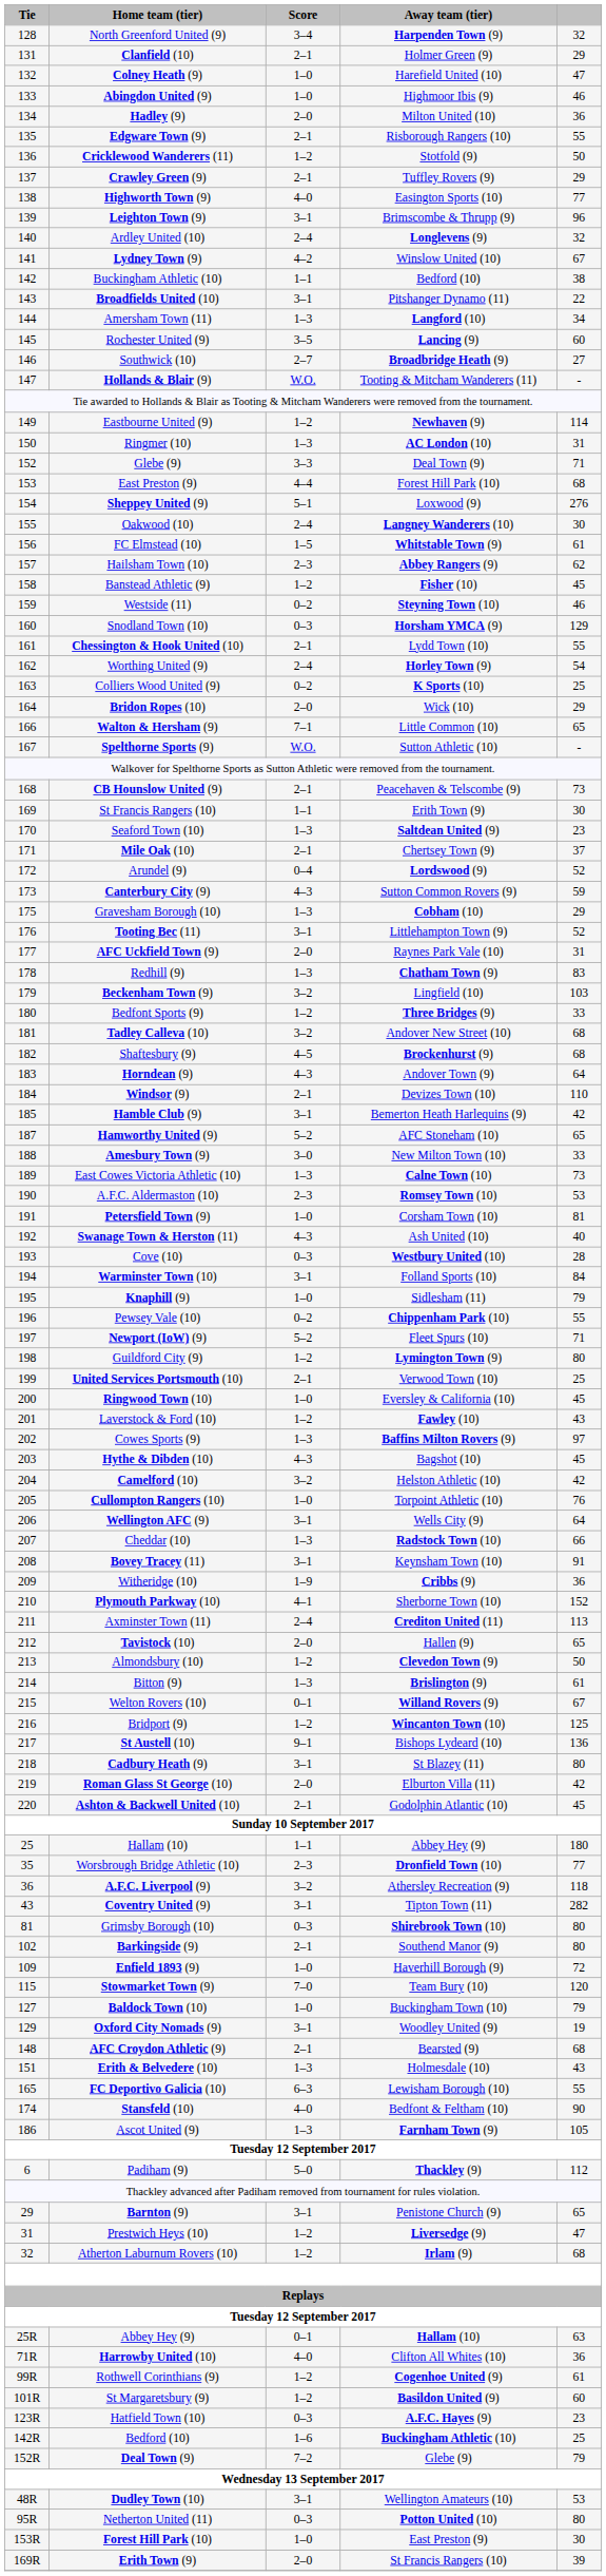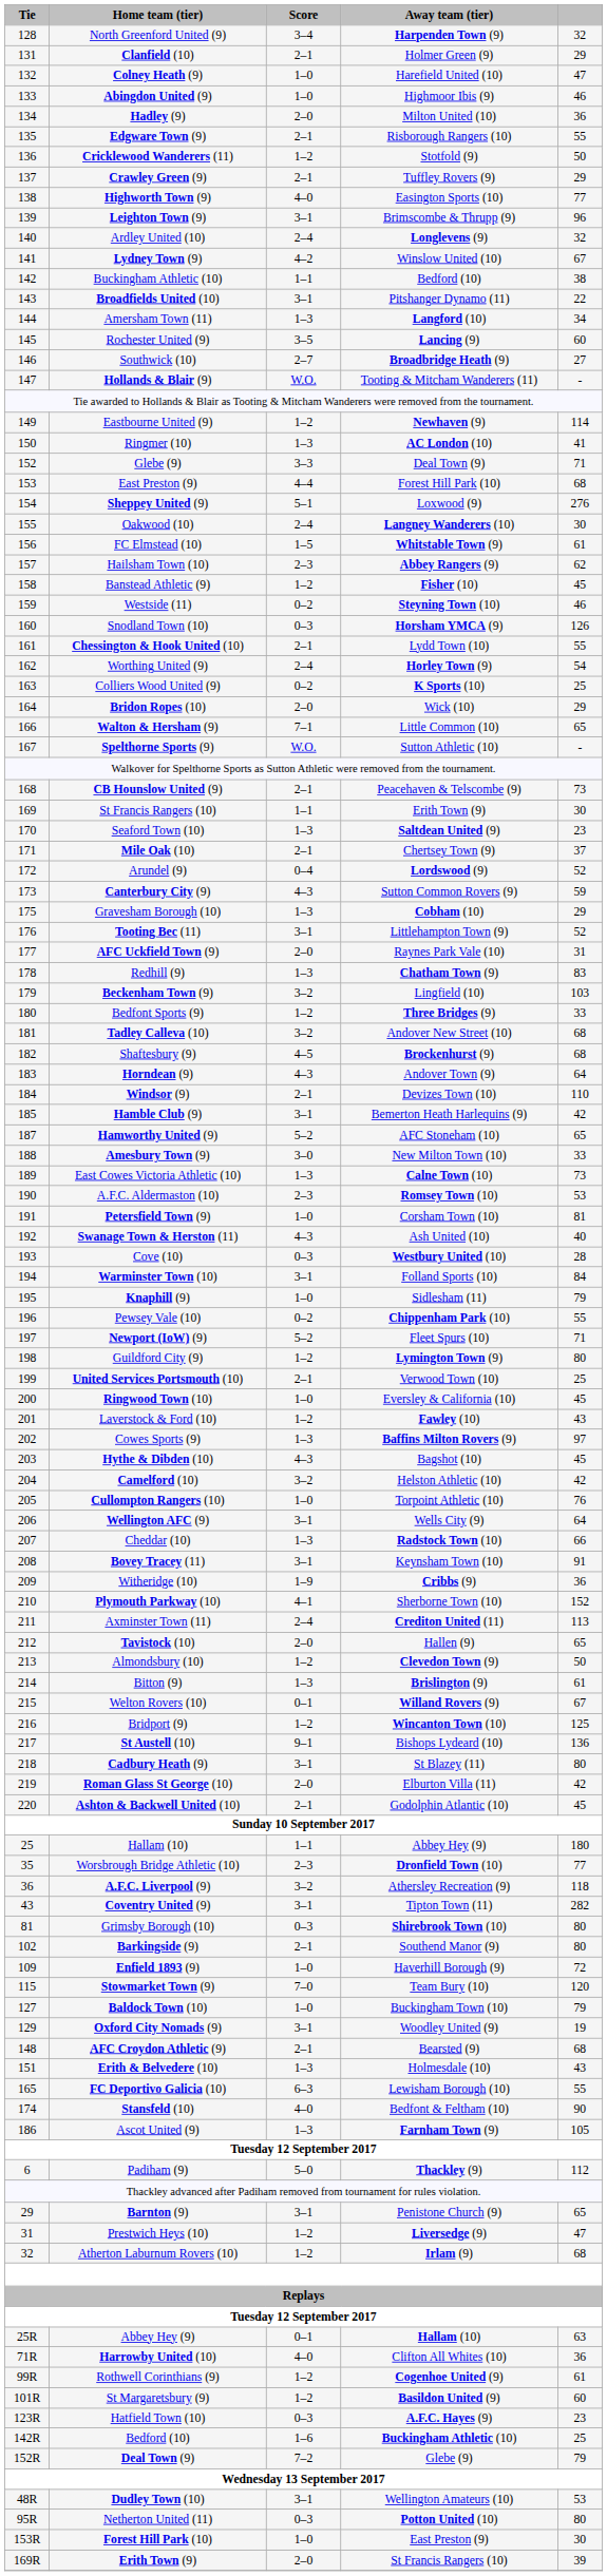Ringmer (10) | column 5: 31 -> 41
Snodland Town (10) | column 5: 129 -> 126
